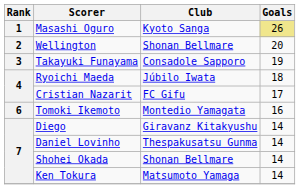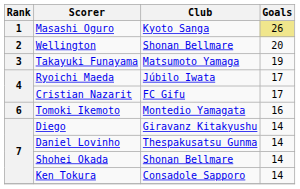Takayuki Funayama | Club: Consadole Sapporo -> Matsumoto Yamaga
Ryoichi Maeda | Goals: 18 -> 17
Ken Tokura | Club: Matsumoto Yamaga -> Consadole Sapporo
